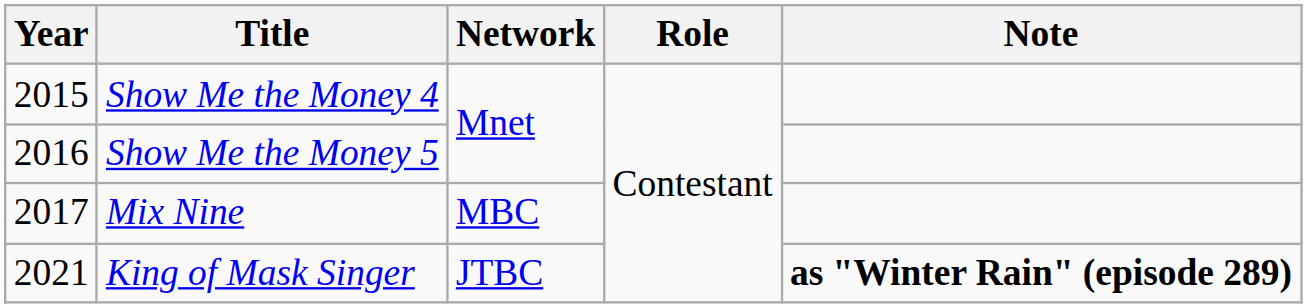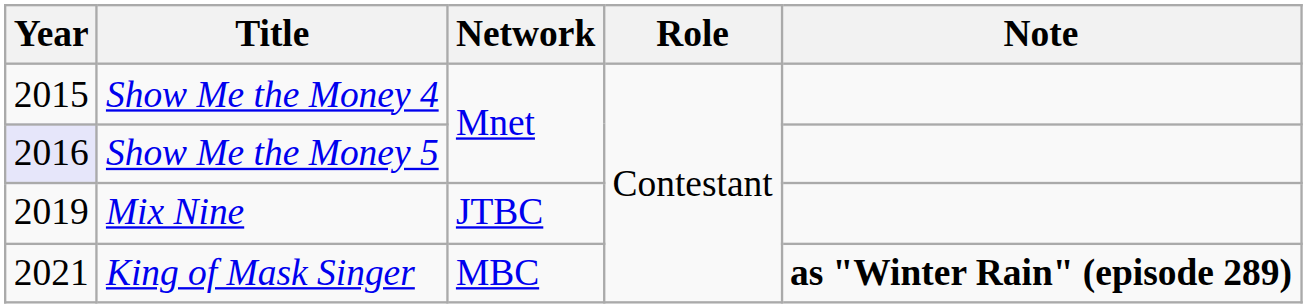Show Me the Money 5 | Year: no background -> lavender background
Mix Nine | Year: 2017 -> 2019
Mix Nine | Network: MBC -> JTBC
King of Mask Singer | Network: JTBC -> MBC
